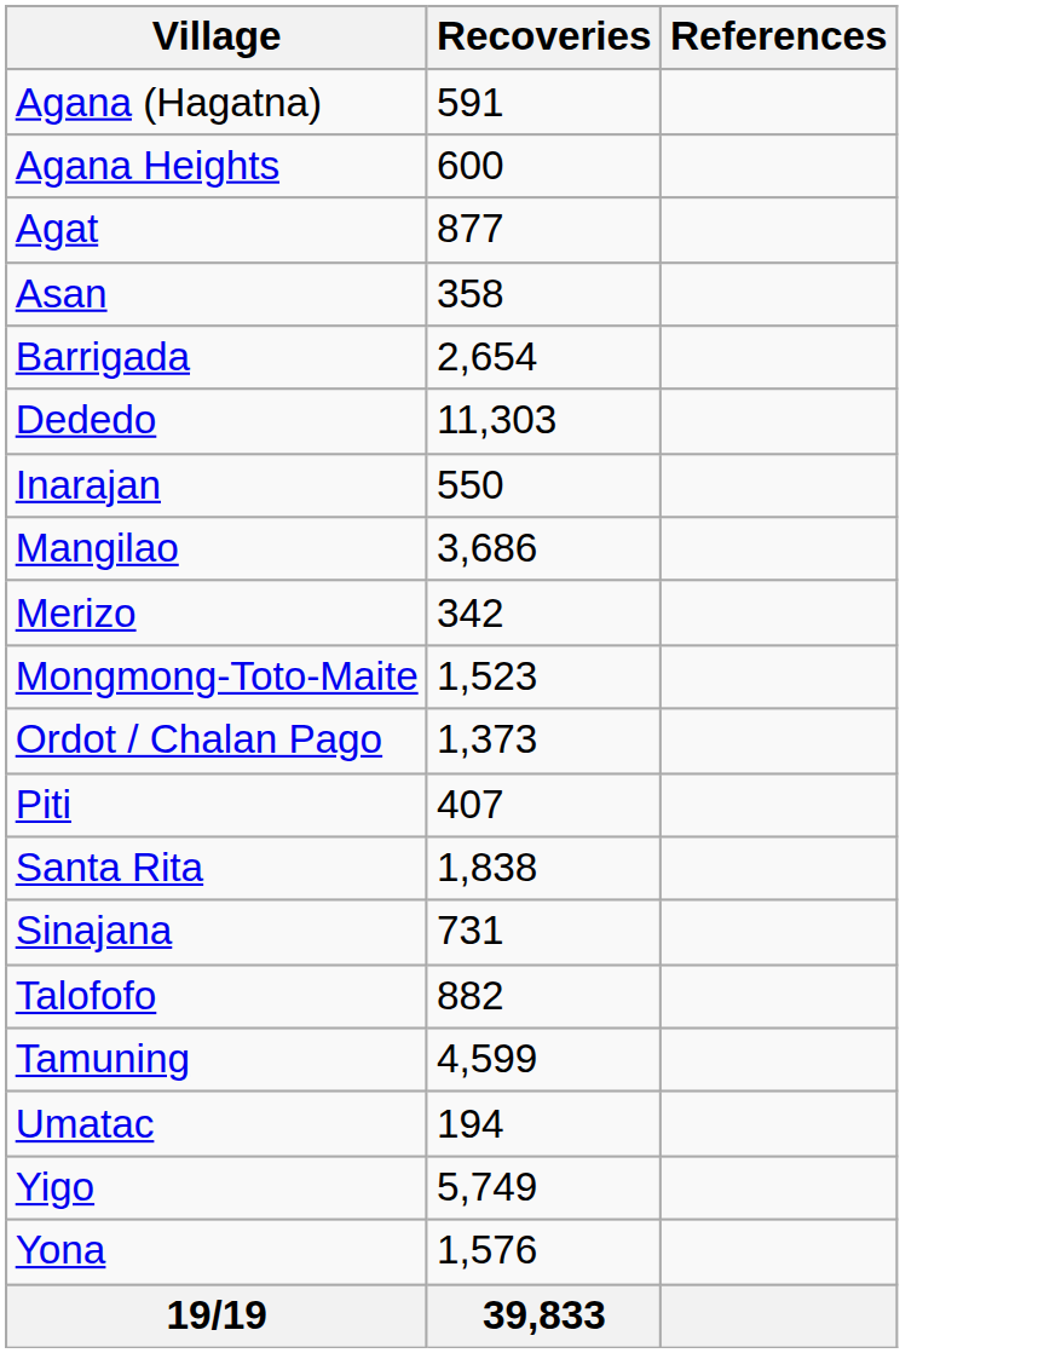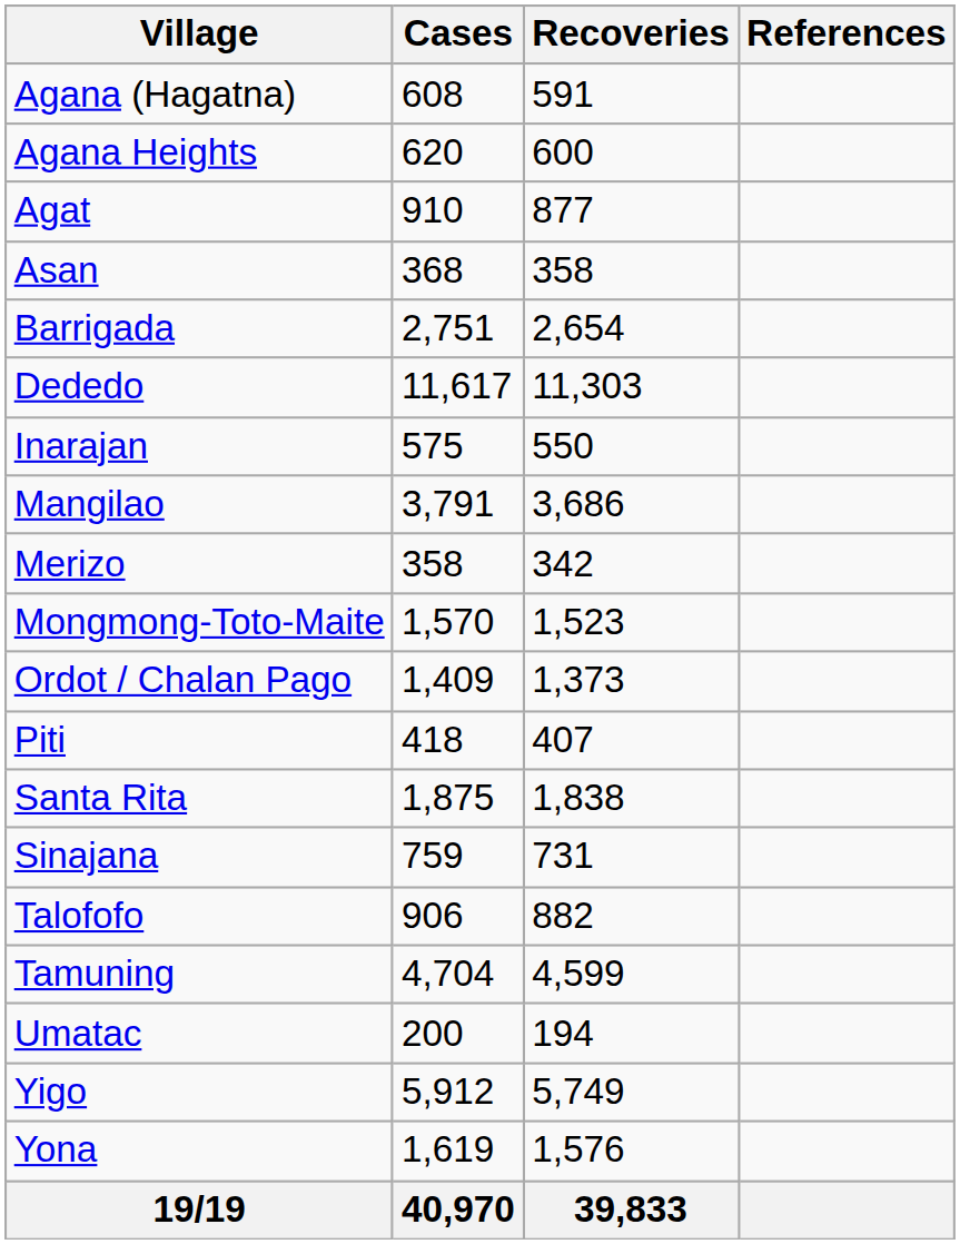+ column: Cases | 608 | 620 | 910 | 368 | 2,751 | 11,617 | 575 | 3,791 | 358 | 1,570 | 1,409 | 418 | 1,875 | 759 | 906 | 4,704 | 200 | 5,912 | 1,619 | 40,970
